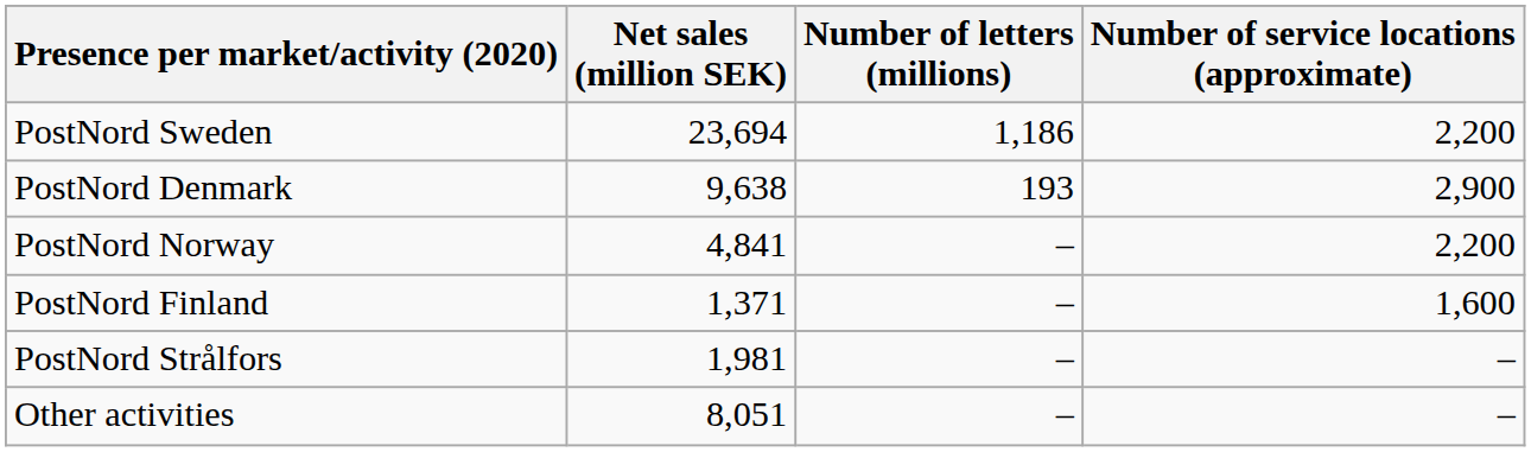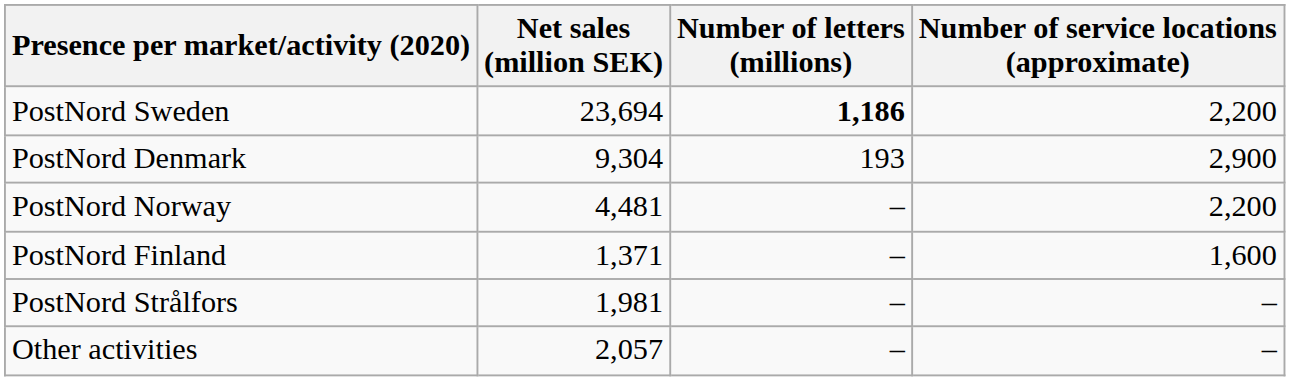PostNord Sweden | Number of letters (millions): normal -> bold
PostNord Denmark | Net sales (million SEK): 9,638 -> 9,304
PostNord Norway | Net sales (million SEK): 4,841 -> 4,481
Other activities | Net sales (million SEK): 8,051 -> 2,057
